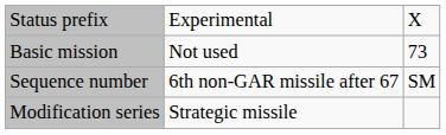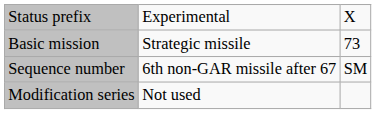Basic mission | column 2: Not used -> Strategic missile
Modification series | column 2: Strategic missile -> Not used
